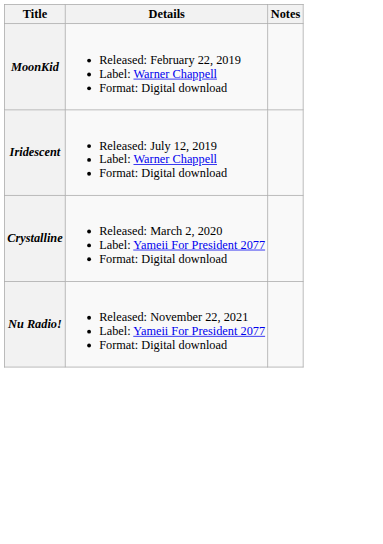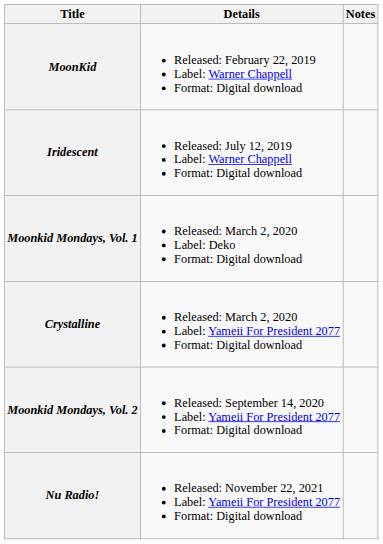+ row: Moonkid Mondays, Vol. 1 | Released: March 2, 2020 Label: Deko Format: Digital download
+ row: Moonkid Mondays, Vol. 2 | Released: September 14, 2020 Label: Yameii For President 2077 Format: Digital download
